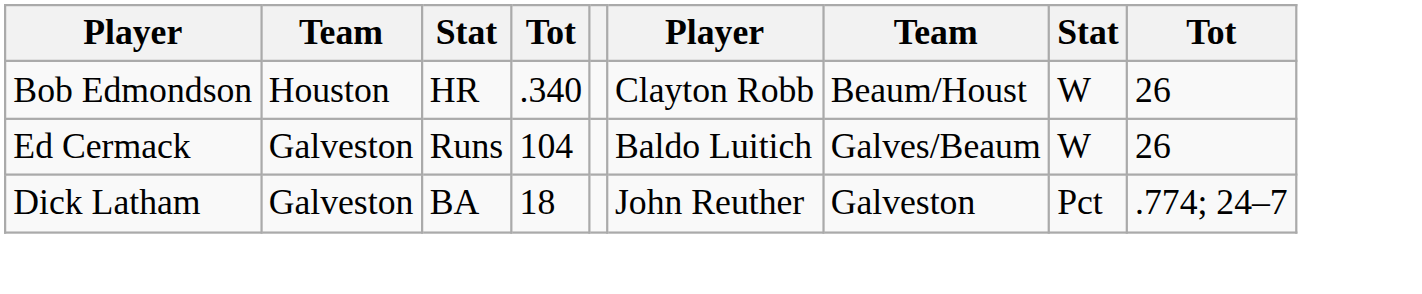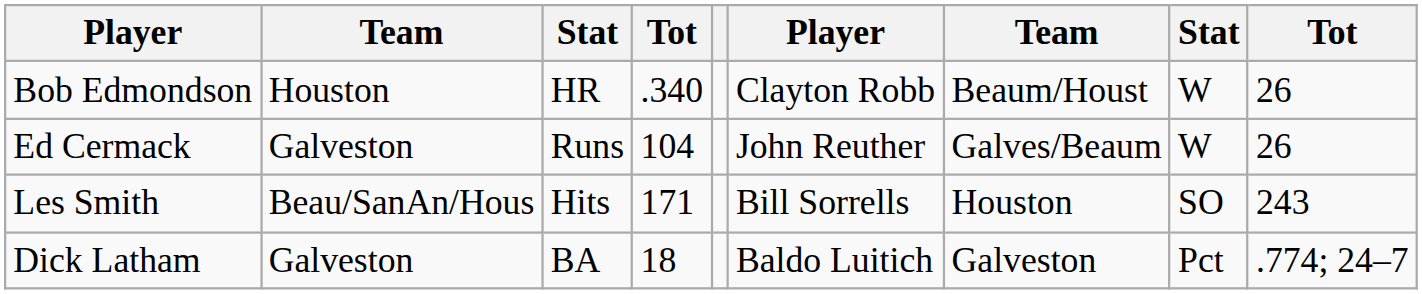Ed Cermack | column 6: Baldo Luitich -> John Reuther
+ row: Les Smith | Beau/SanAn/Hous | Hits | 171 | Bill Sorrells | Houston | SO | 243
Dick Latham | column 6: John Reuther -> Baldo Luitich
